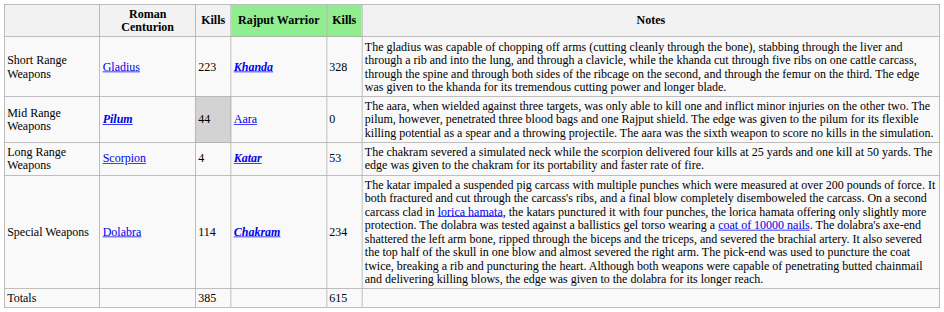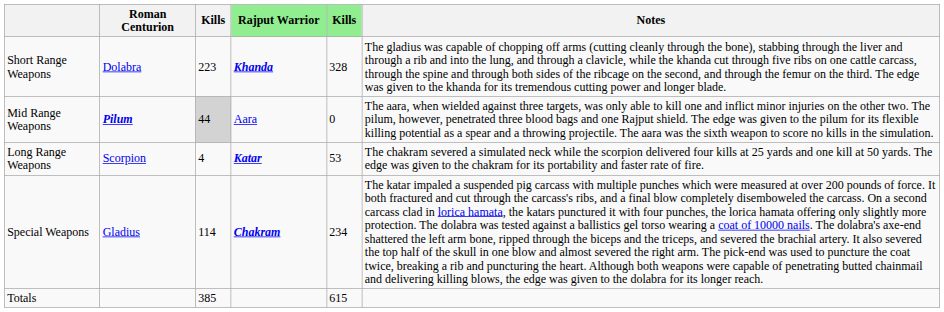Short Range Weapons | Roman Centurion: Gladius -> Dolabra
Special Weapons | Roman Centurion: Dolabra -> Gladius
